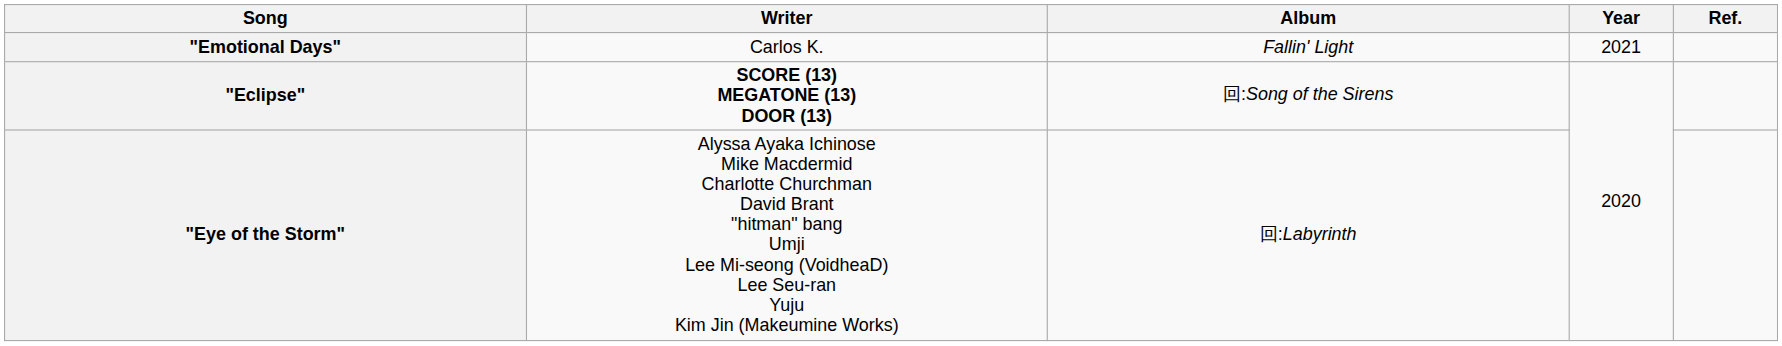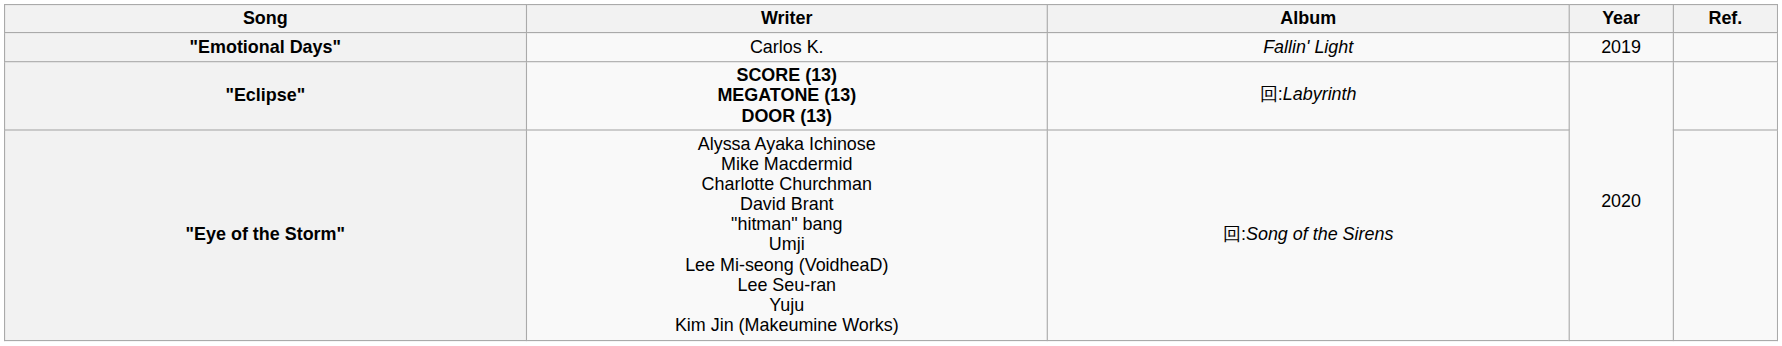"Emotional Days" | Year: 2021 -> 2019
"Eclipse" | Album: 回:Song of the Sirens -> 回:Labyrinth
"Eye of the Storm" | Album: 回:Labyrinth -> 回:Song of the Sirens
